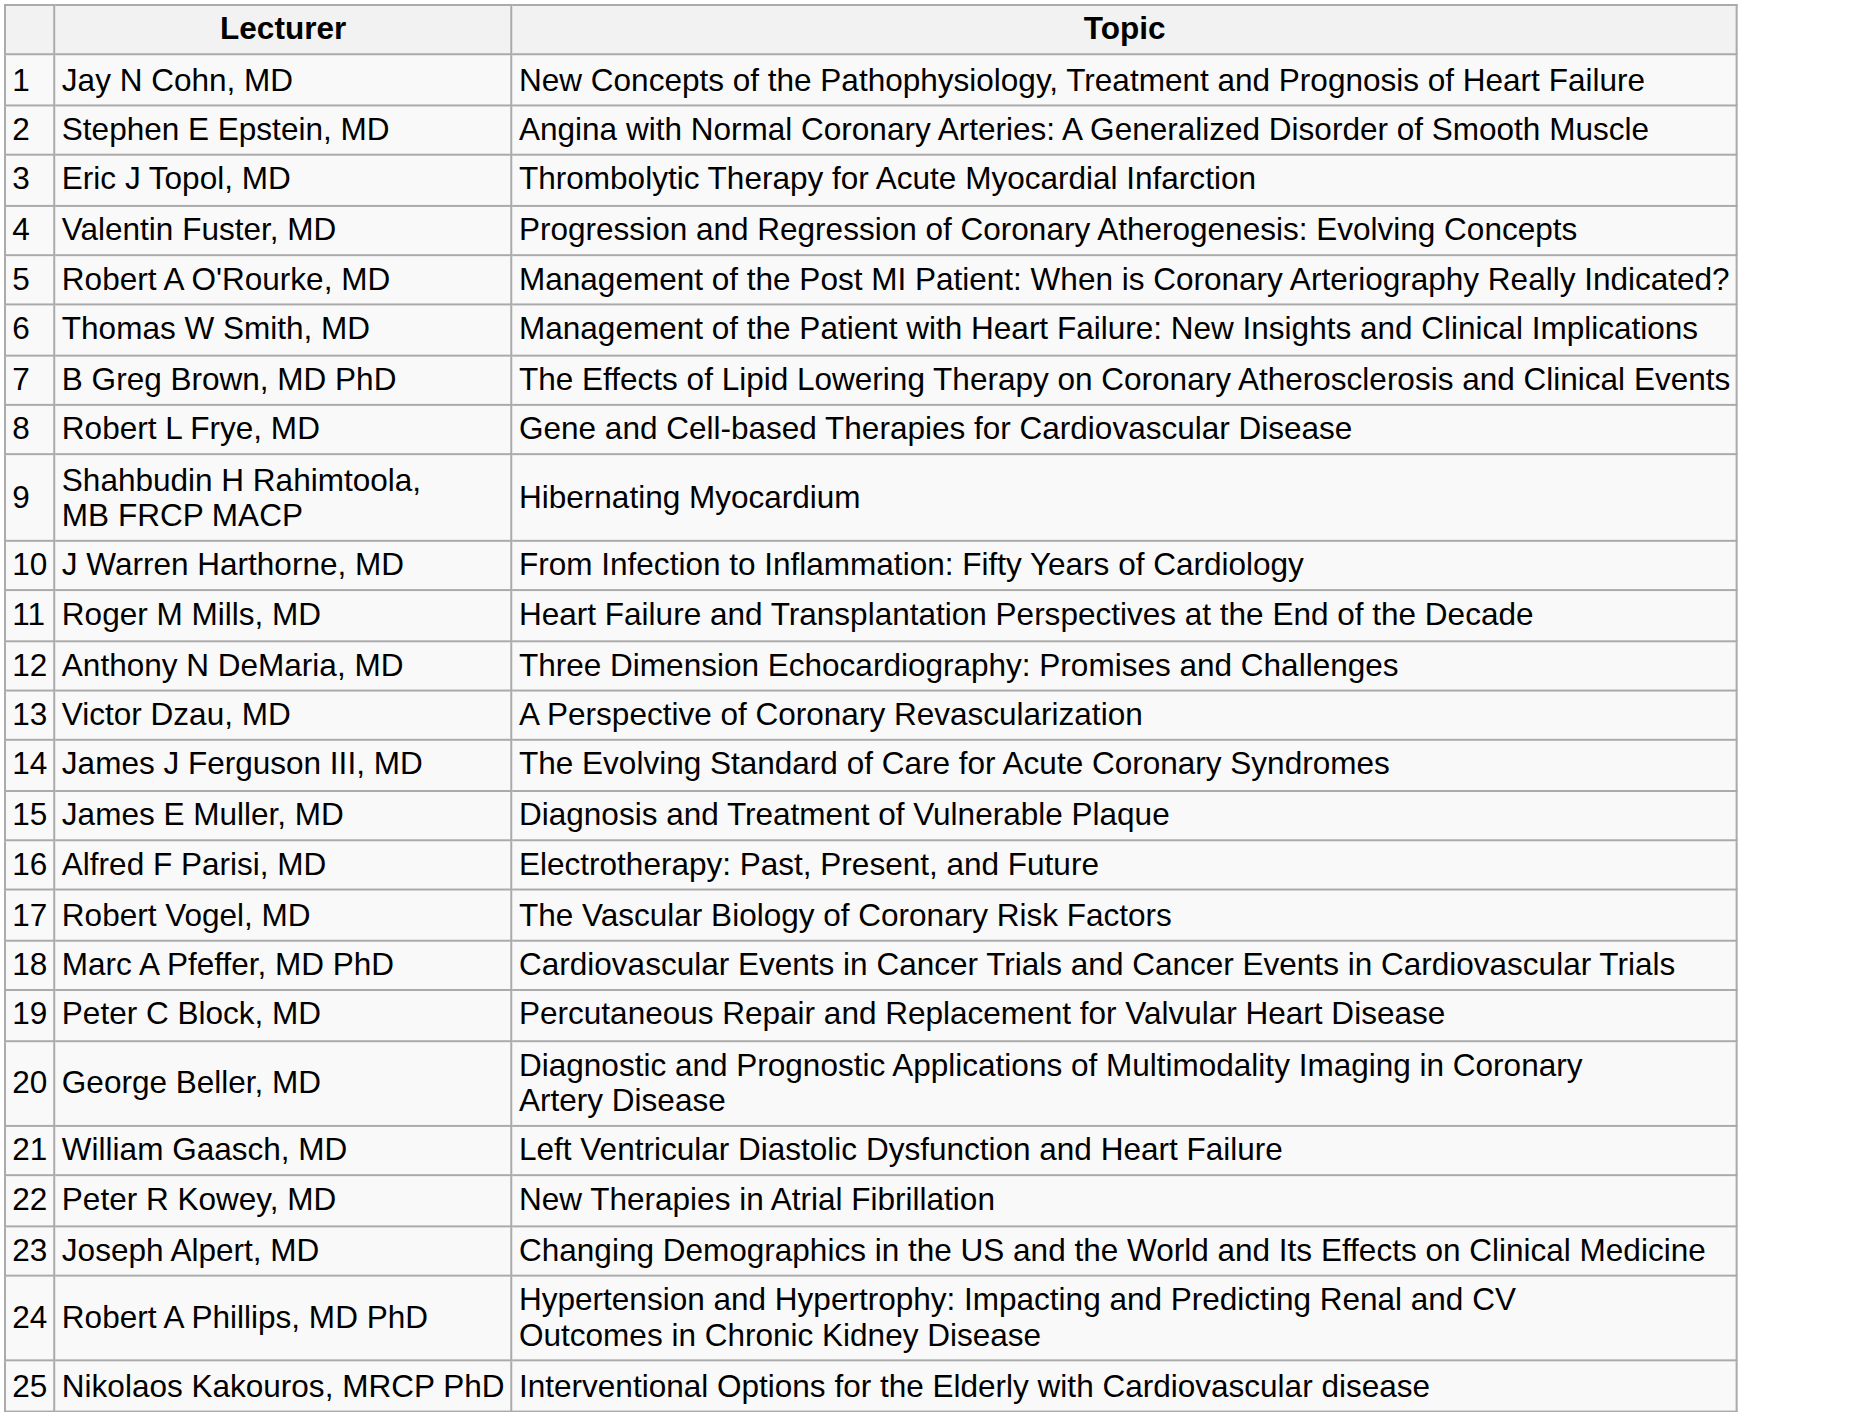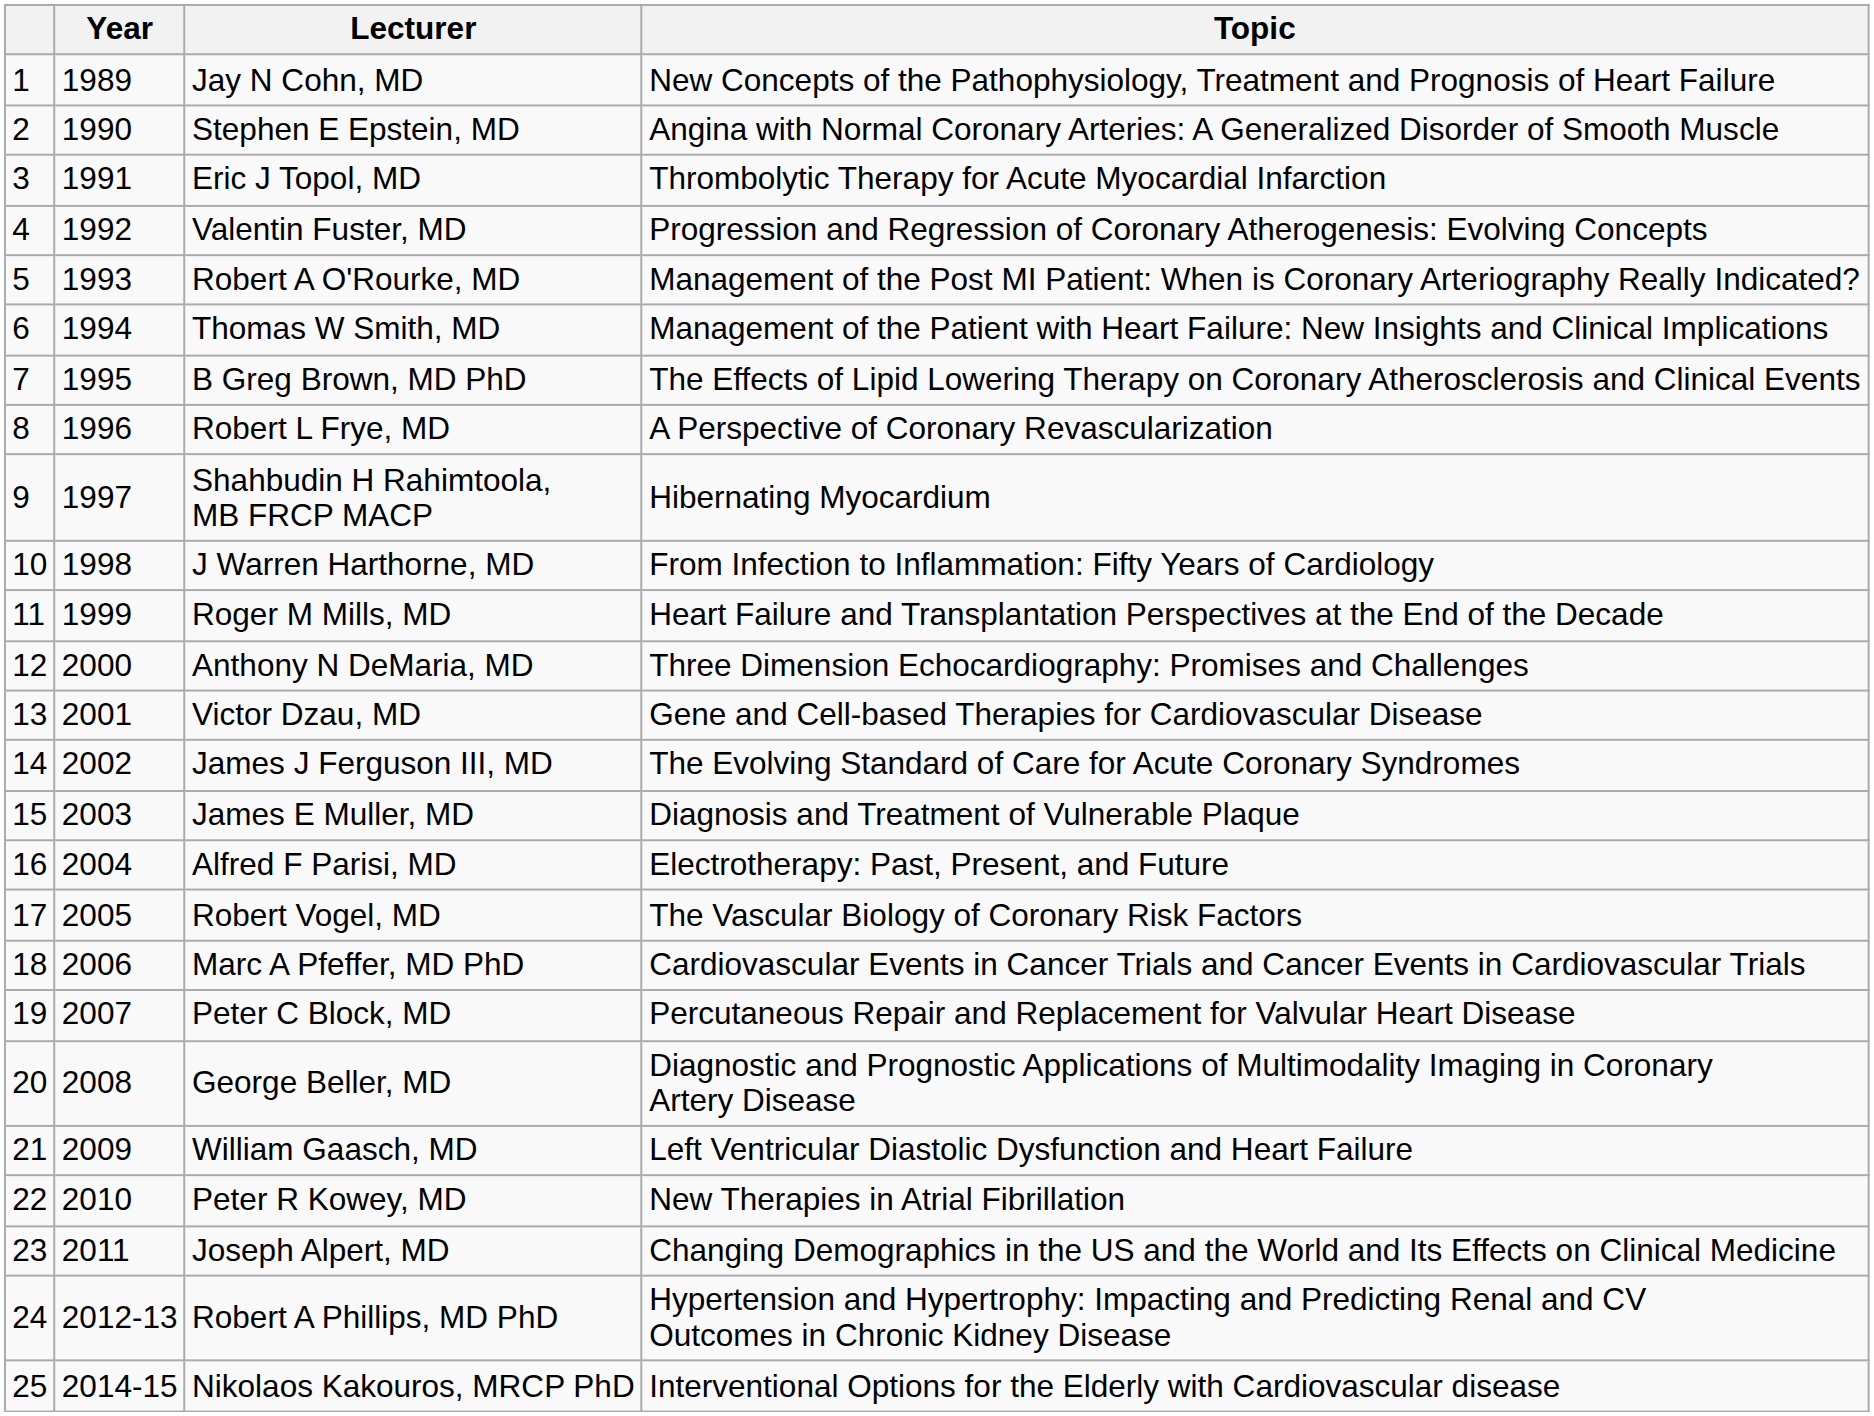+ column: Year | 1989 | 1990 | 1991 | 1992 | 1993 | 1994 | 1995 | 1996 | 1997 | 1998 | 1999 | 2000 | 2001 | 2002 | 2003 | 2004 | 2005 | 2006 | 2007 | 2008 | 2009 | 2010 | 2011 | 2012-13 | 2014-15
Robert L Frye, MD | Topic: Gene and Cell-based Therapies for Cardiovascular Disease -> A Perspective of Coronary Revascularization
Victor Dzau, MD | Topic: A Perspective of Coronary Revascularization -> Gene and Cell-based Therapies for Cardiovascular Disease
